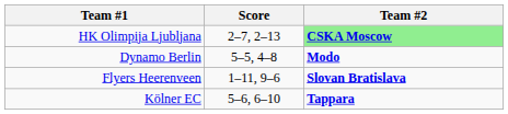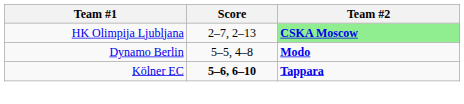- row: Flyers Heerenveen | 1–11, 9–6 | Slovan Bratislava
Kölner EC | Score: normal -> bold
